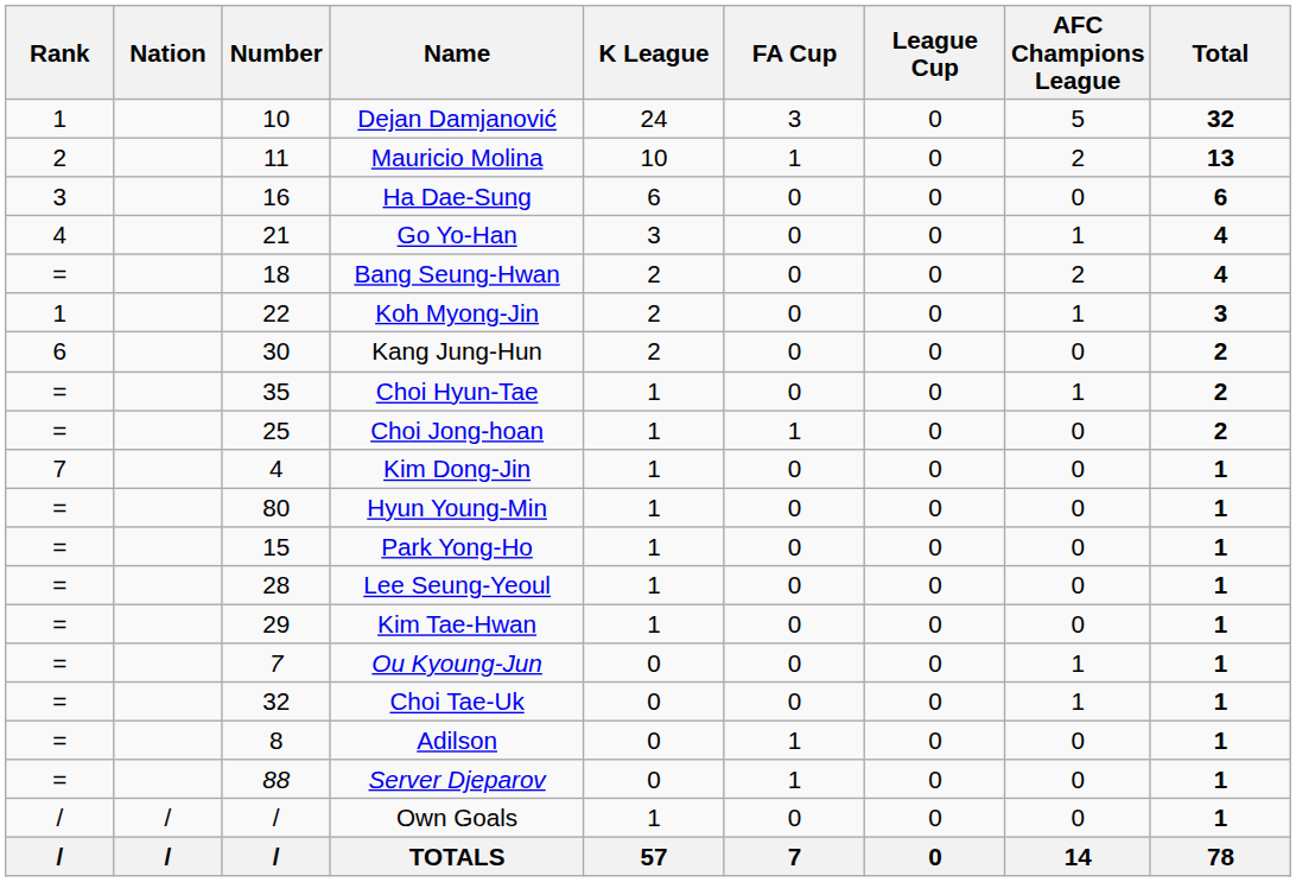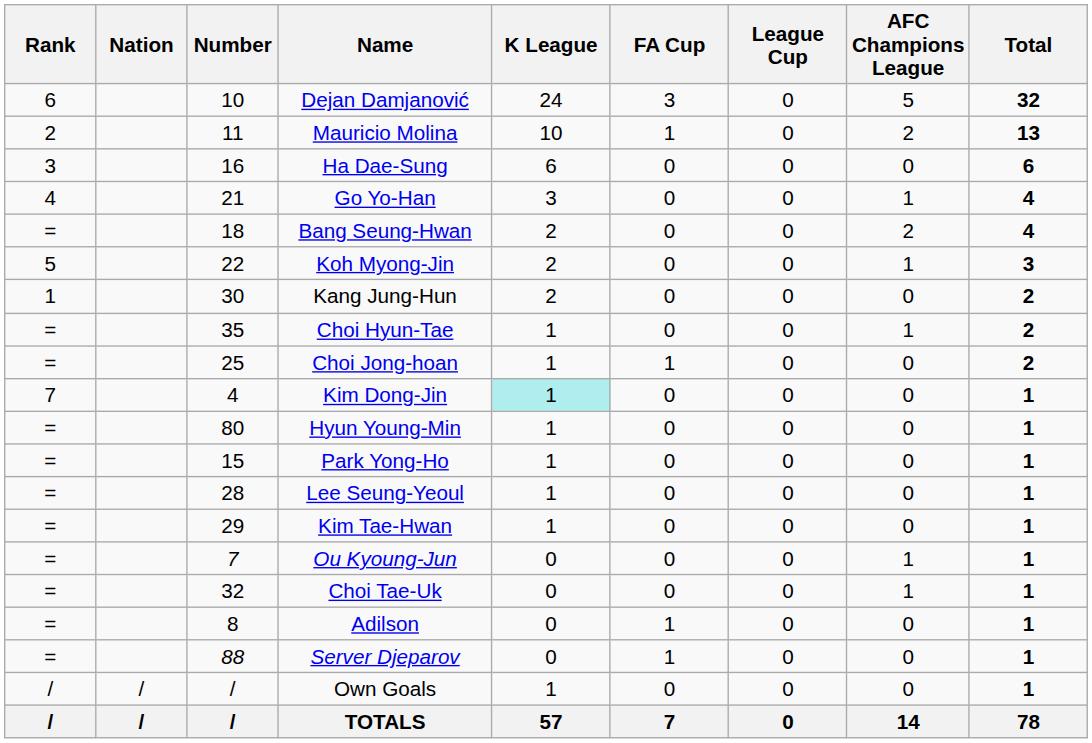Dejan Damjanović | Rank: 1 -> 6
Koh Myong-Jin | Rank: 1 -> 5
Kang Jung-Hun | Rank: 6 -> 1
Kim Dong-Jin | K League: no background -> paleturquoise background
